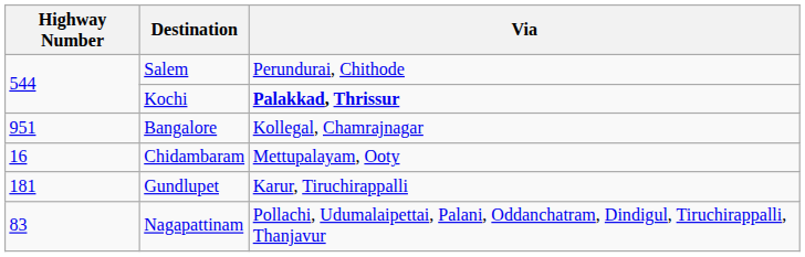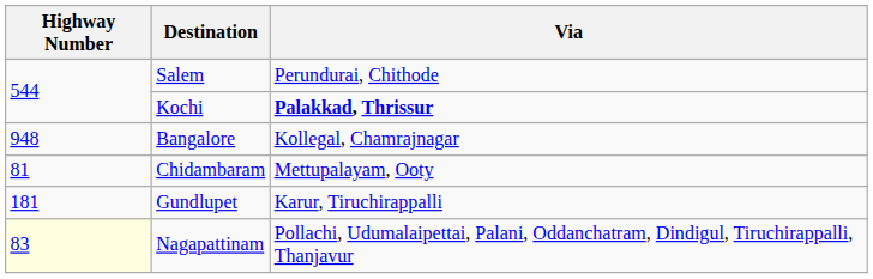Bangalore | Highway Number: 951 -> 948
Chidambaram | Highway Number: 16 -> 81
Nagapattinam | Highway Number: no background -> lightyellow background
